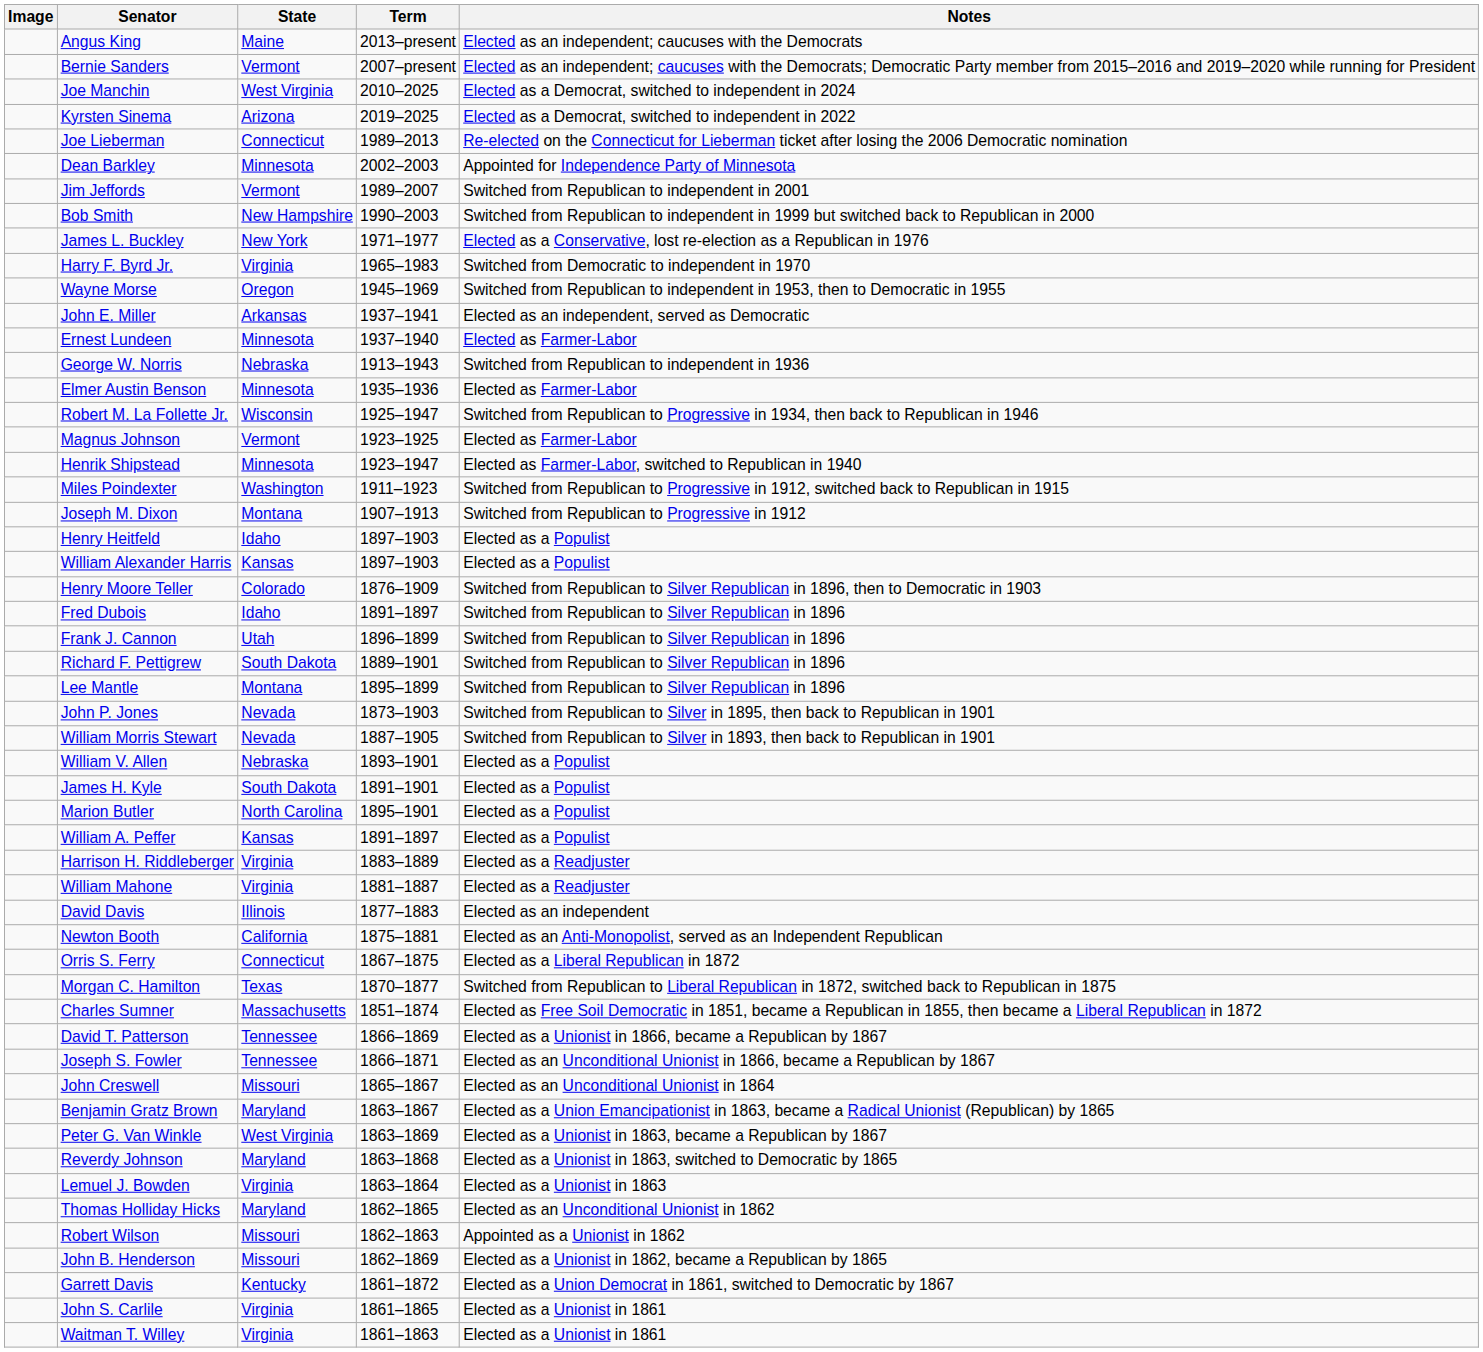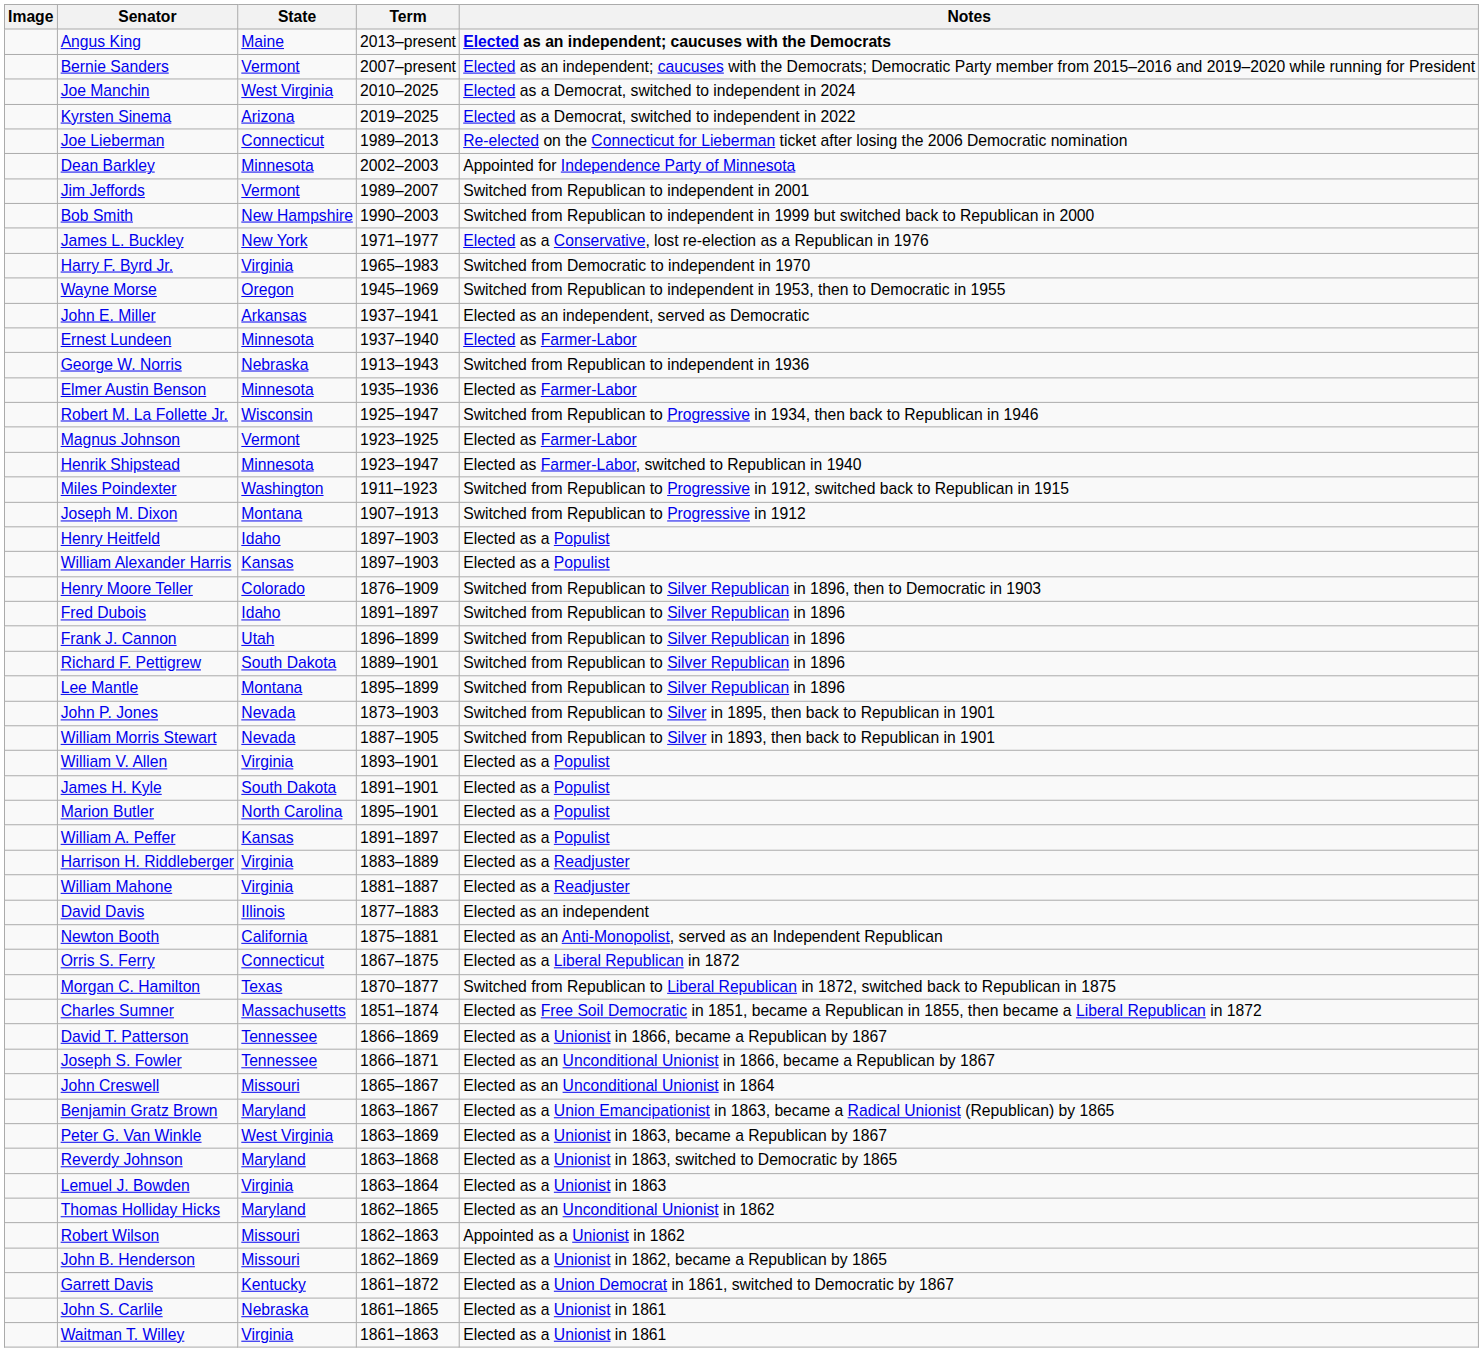Angus King | Notes: normal -> bold
William V. Allen | State: Nebraska -> Virginia
John S. Carlile | State: Virginia -> Nebraska
